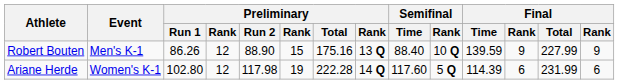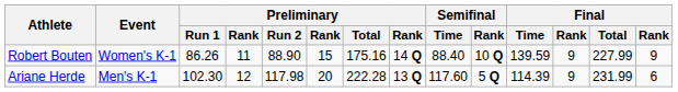Robert Bouten | Event: Men's K-1 -> Women's K-1
Robert Bouten | column 4: 12 -> 11
Robert Bouten | column 8: 13 Q -> 14 Q
Ariane Herde | Event: Women's K-1 -> Men's K-1
Ariane Herde | Preliminary / Run 1: 102.80 -> 102.30
Ariane Herde | column 6: 19 -> 20
Ariane Herde | column 8: 14 Q -> 13 Q
Ariane Herde | column 12: 6 -> 9
